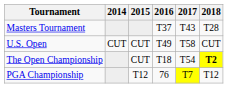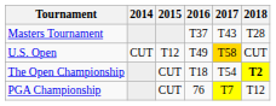U.S. Open | 2015: CUT -> T12
U.S. Open | 2017: no background -> gold background
PGA Championship | 2015: T12 -> CUT
